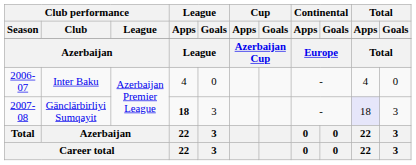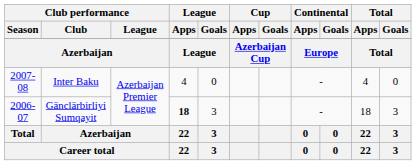Inter Baku | Club performance / Season: 2006-07 -> 2007-08
Gänclärbirliyi Sumqayit | Club performance / Season: 2007-08 -> 2006-07
Gänclärbirliyi Sumqayit | Total / Apps: lavender background -> no background
